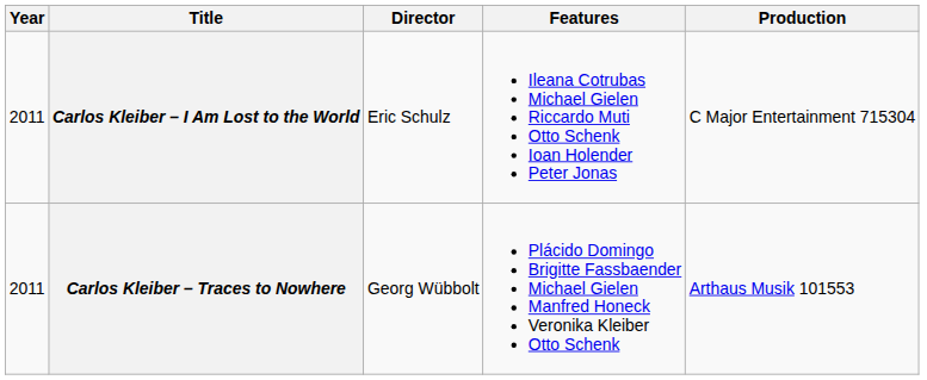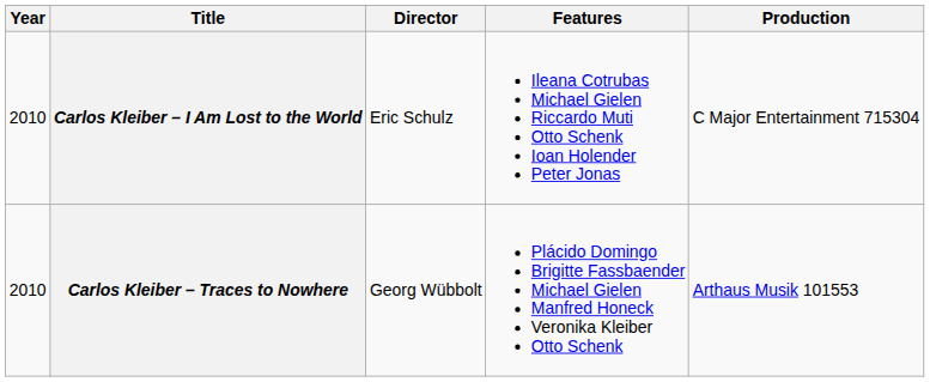Carlos Kleiber – I Am Lost to the World | Year: 2011 -> 2010
Carlos Kleiber – Traces to Nowhere | Year: 2011 -> 2010
